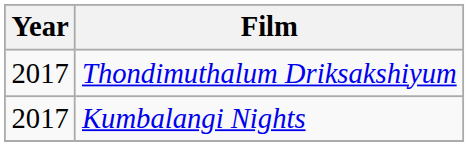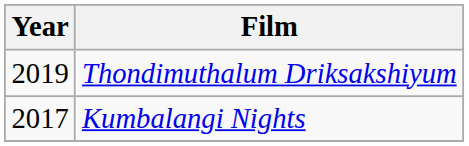Thondimuthalum Driksakshiyum | Year: 2017 -> 2019
